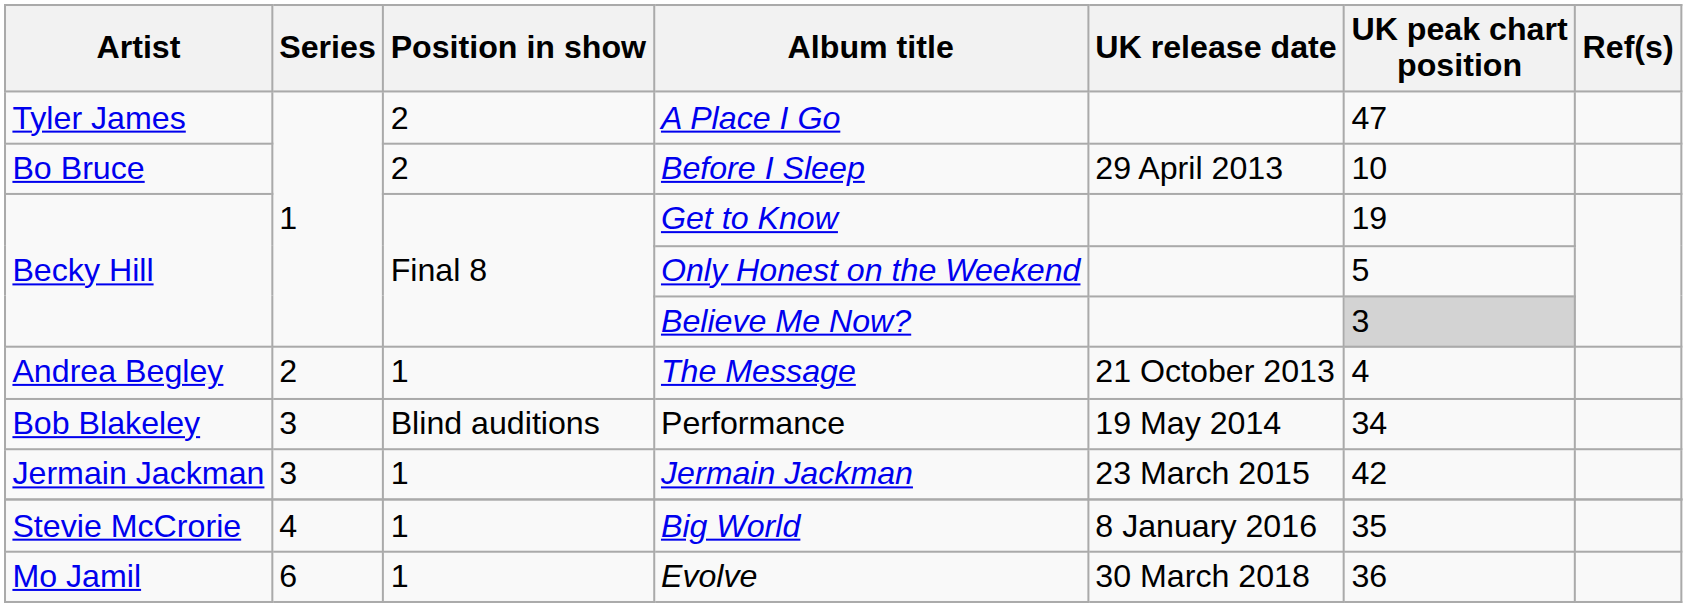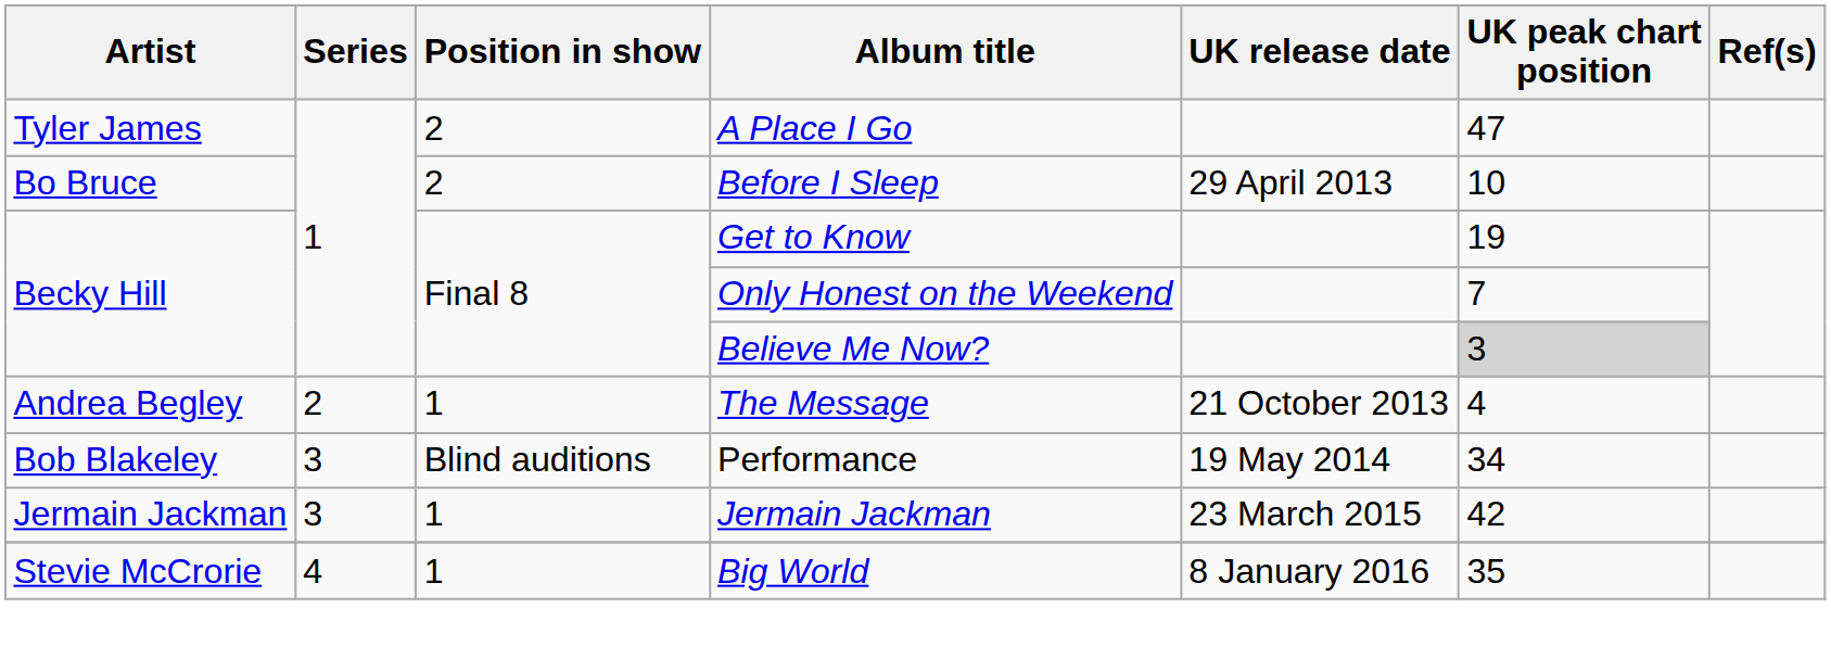Only Honest on the Weekend | UK peak chart position: 5 -> 7
- row: Mo Jamil | 6 | 1 | Evolve | 30 March 2018 | 36
